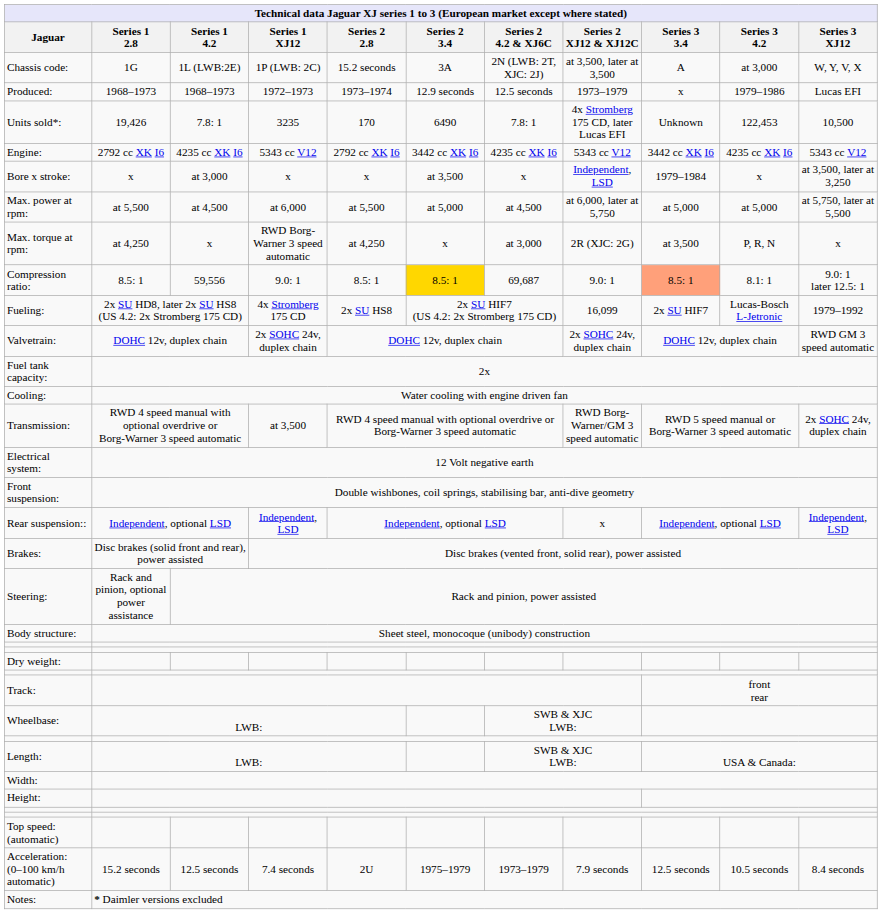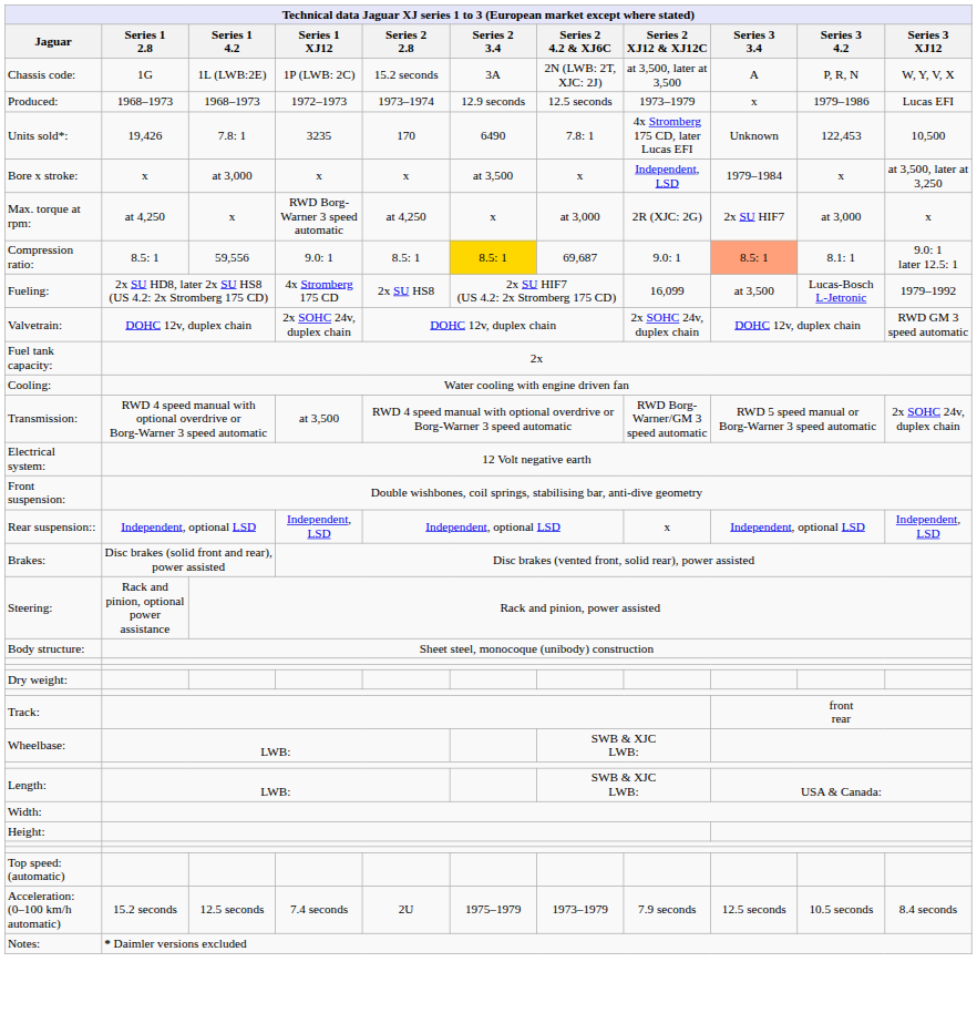Chassis code: | Series 3 4.2: at 3,000 -> P, R, N
- row: Engine: | 2792 cc XK I6 | 4235 cc XK I6 | 5343 cc V12 | 2792 cc XK I6 | 3442 cc XK I6 | 4235 cc XK I6 | 5343 cc V12 | 3442 cc XK I6 | 4235 cc XK I6 | 5343 cc V12
- row: Max. power at rpm: | at 5,500 | at 4,500 | at 6,000 | at 5,500 | at 5,000 | at 4,500 | at 6,000, later at 5,750 | at 5,000 | at 5,000 | at 5,750, later at 5,500
Max. torque at rpm: | Series 3 3.4: at 3,500 -> 2x SU HIF7
Max. torque at rpm: | Series 3 4.2: P, R, N -> at 3,000
Fueling: | Series 3 3.4: 2x SU HIF7 -> at 3,500
